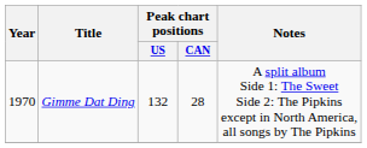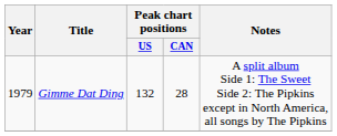Gimme Dat Ding | Year: 1970 -> 1979
